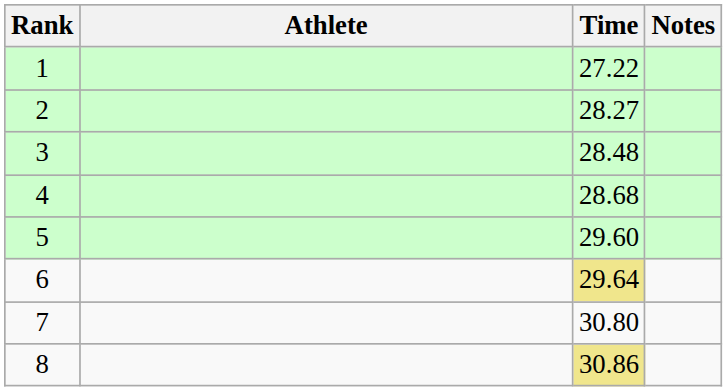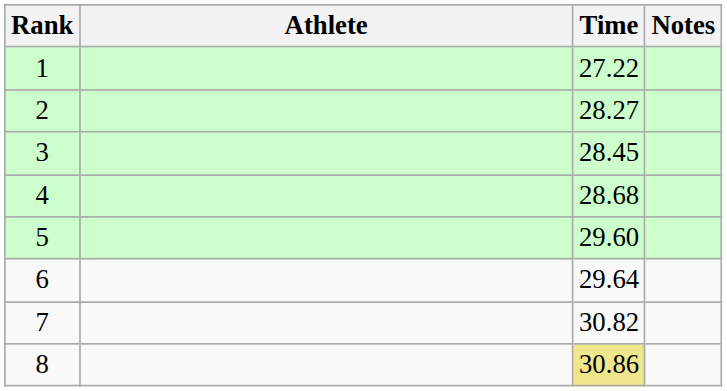3 | Time: 28.48 -> 28.45
6 | Time: khaki background -> no background
7 | Time: 30.80 -> 30.82
